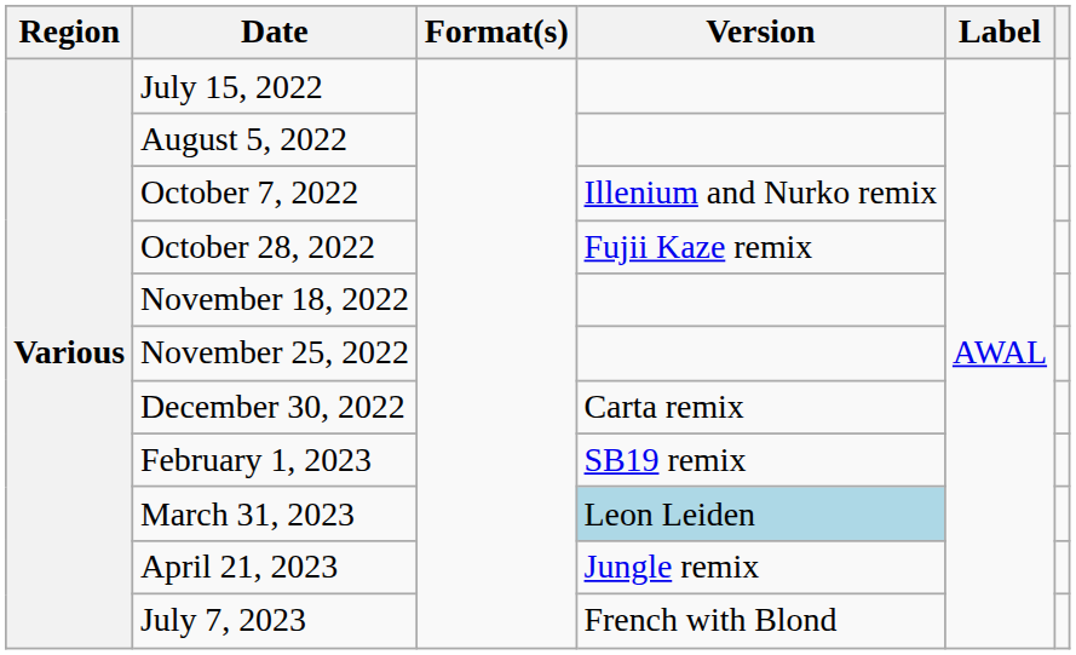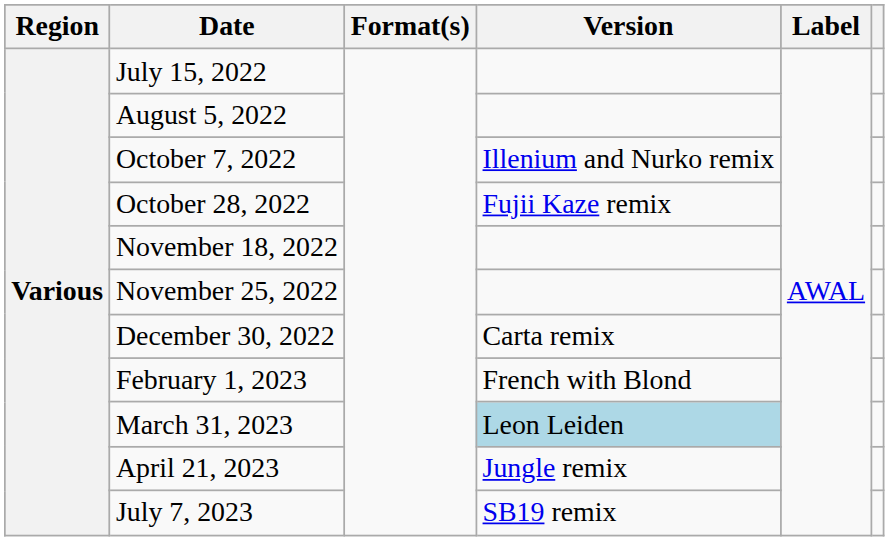February 1, 2023 | Version: SB19 remix -> French with Blond
July 7, 2023 | Version: French with Blond -> SB19 remix
